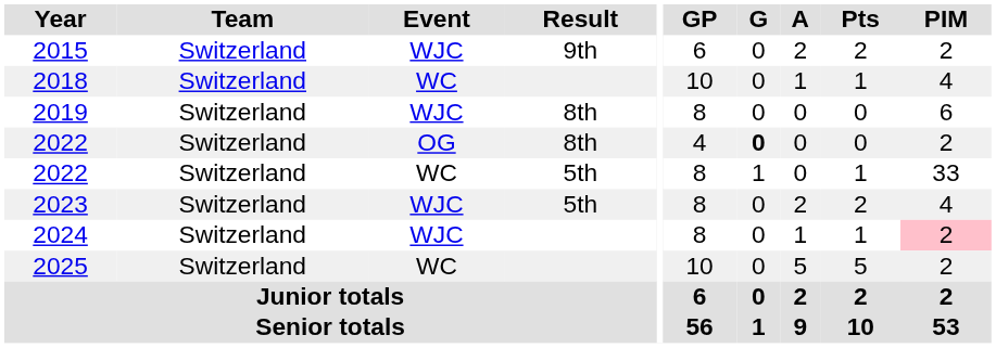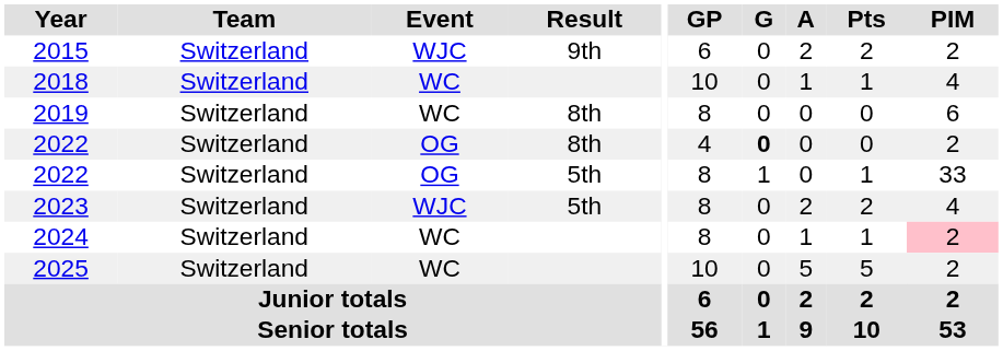2019 | Event: WJC -> WC
2022 / 5th | Event: WC -> OG
2024 | Event: WJC -> WC
